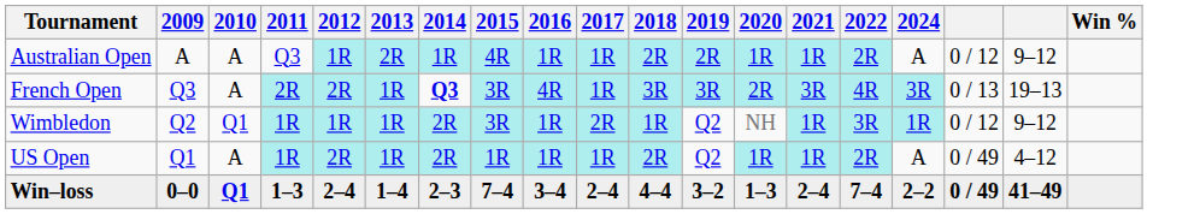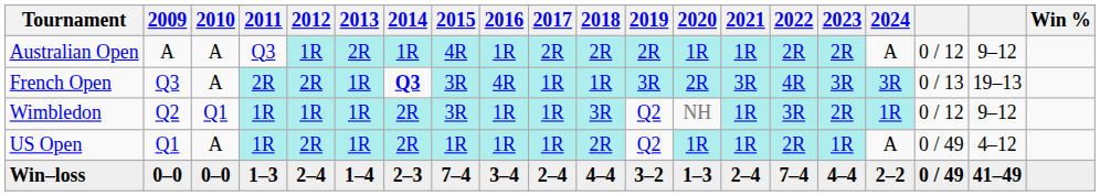+ column: 2023 | 2R | 3R | 2R | 1R | 4–4
Australian Open | 2017: 1R -> 2R
French Open | 2018: 3R -> 1R
Wimbledon | 2017: 2R -> 1R
Wimbledon | 2018: 1R -> 3R
Win–loss | 2010: Q1 -> 0–0
